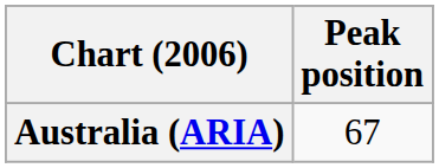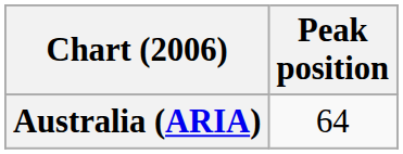Australia (ARIA) | Peak position: 67 -> 64
